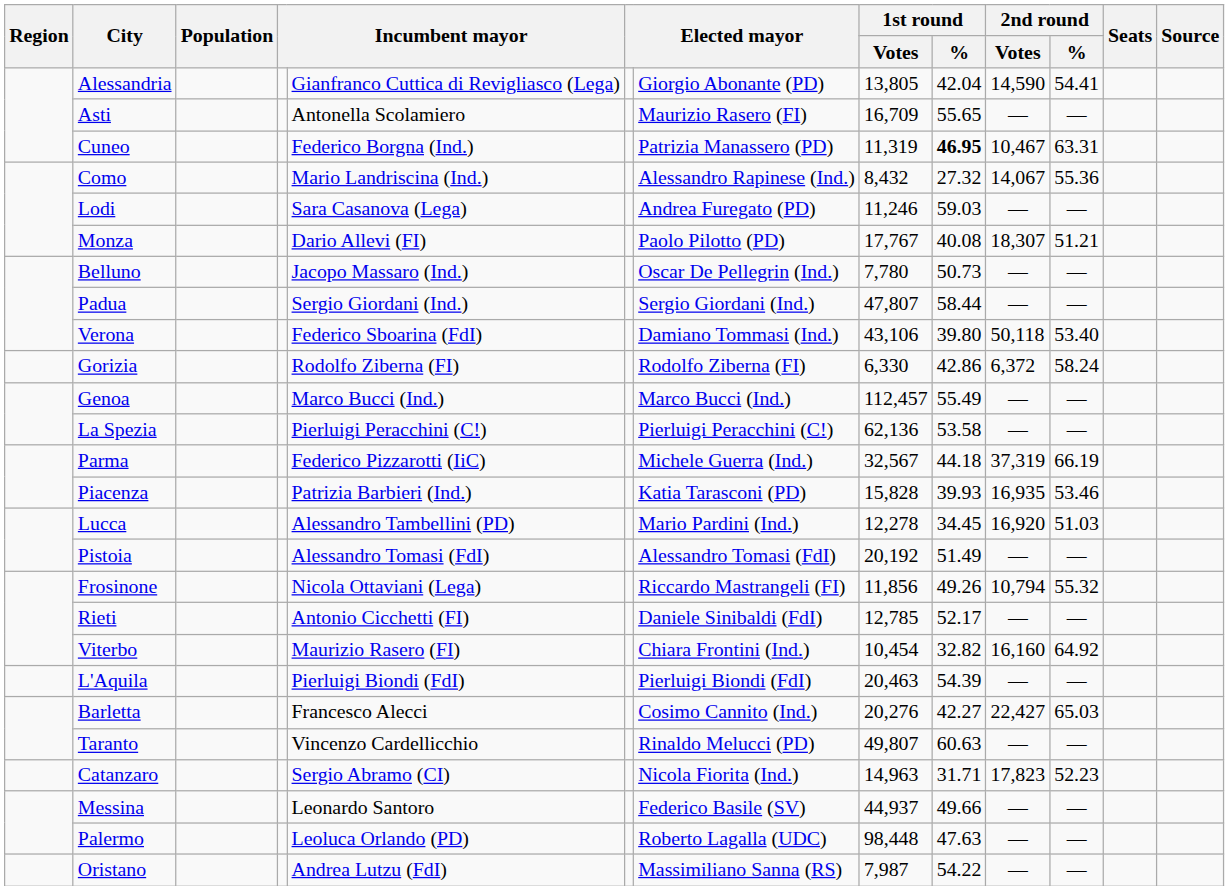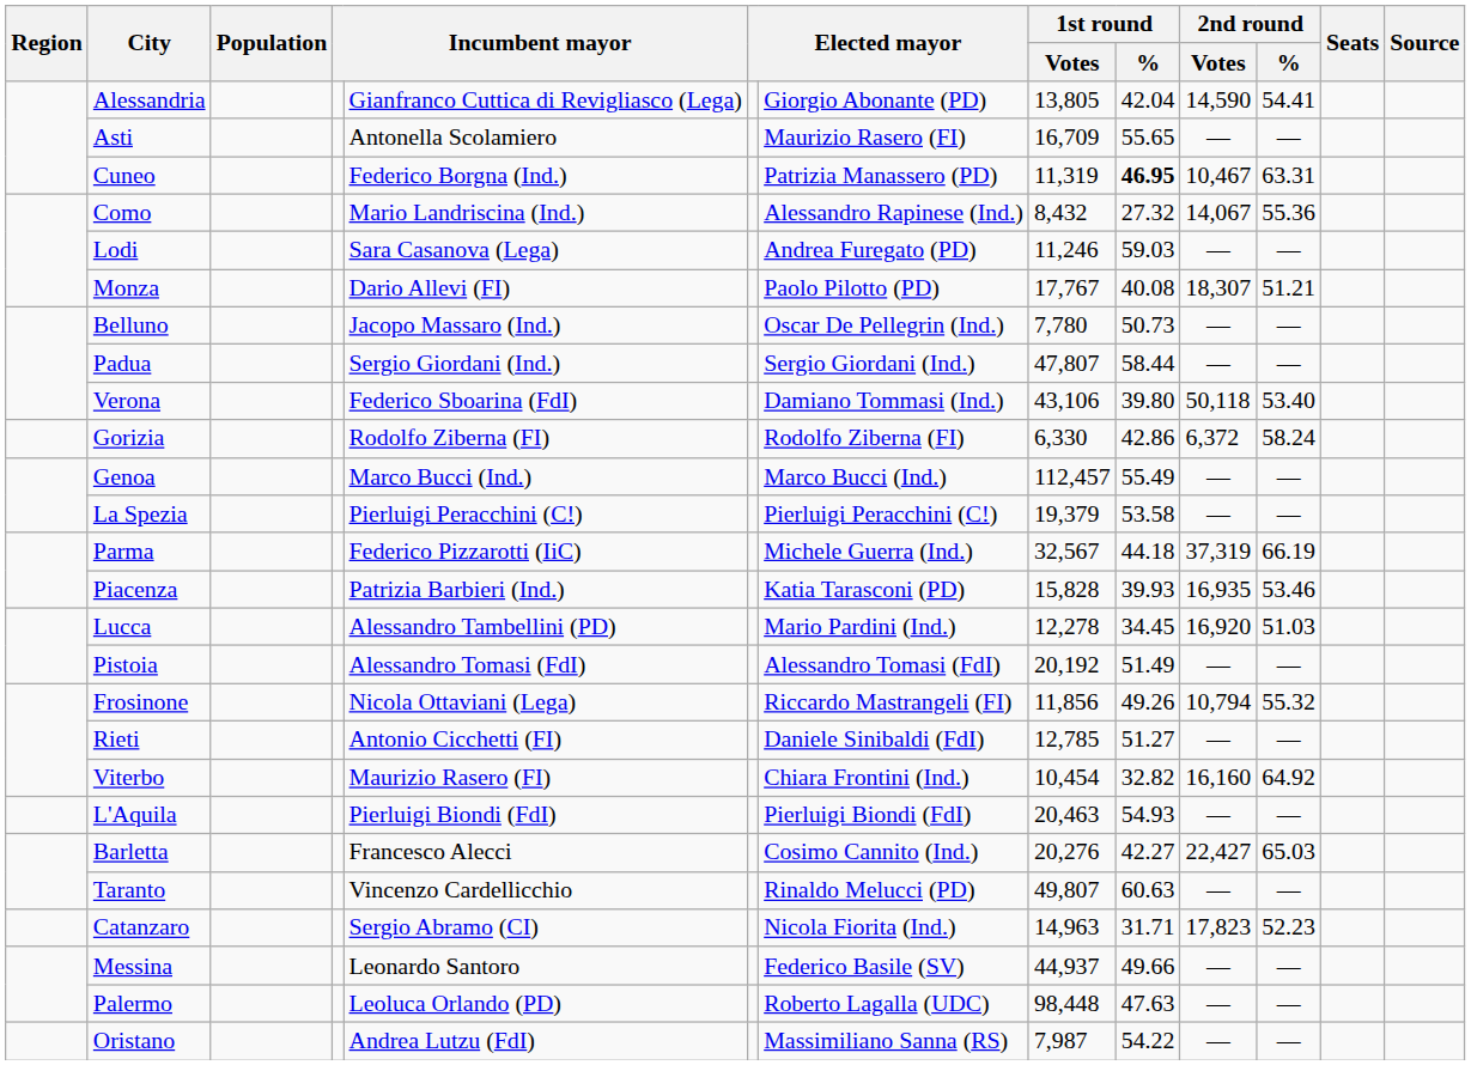La Spezia | 1st round / Votes: 62,136 -> 19,379
Rieti | 1st round / %: 52.17 -> 51.27
L'Aquila | 1st round / %: 54.39 -> 54.93
